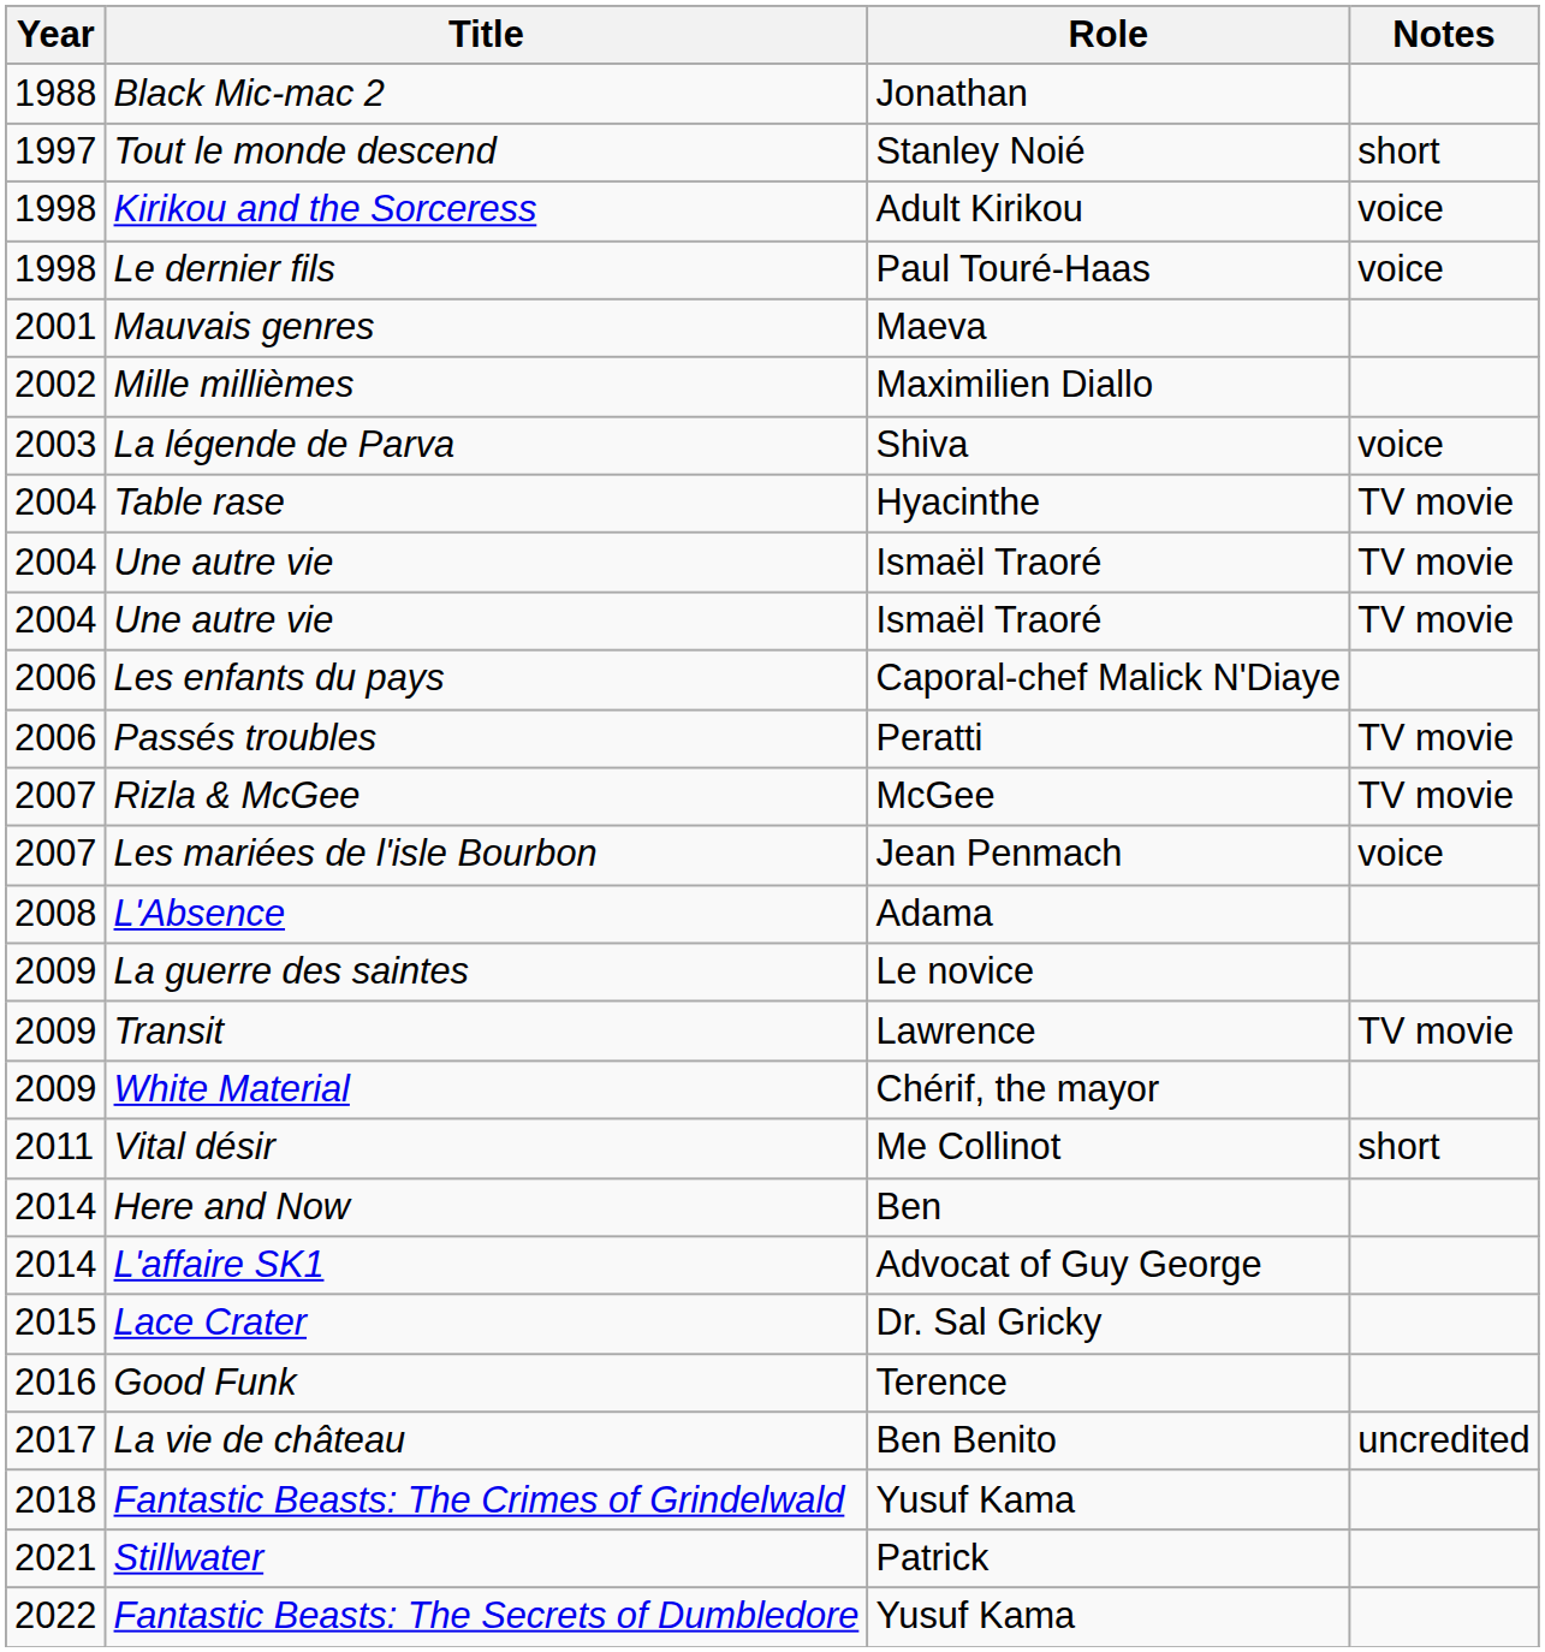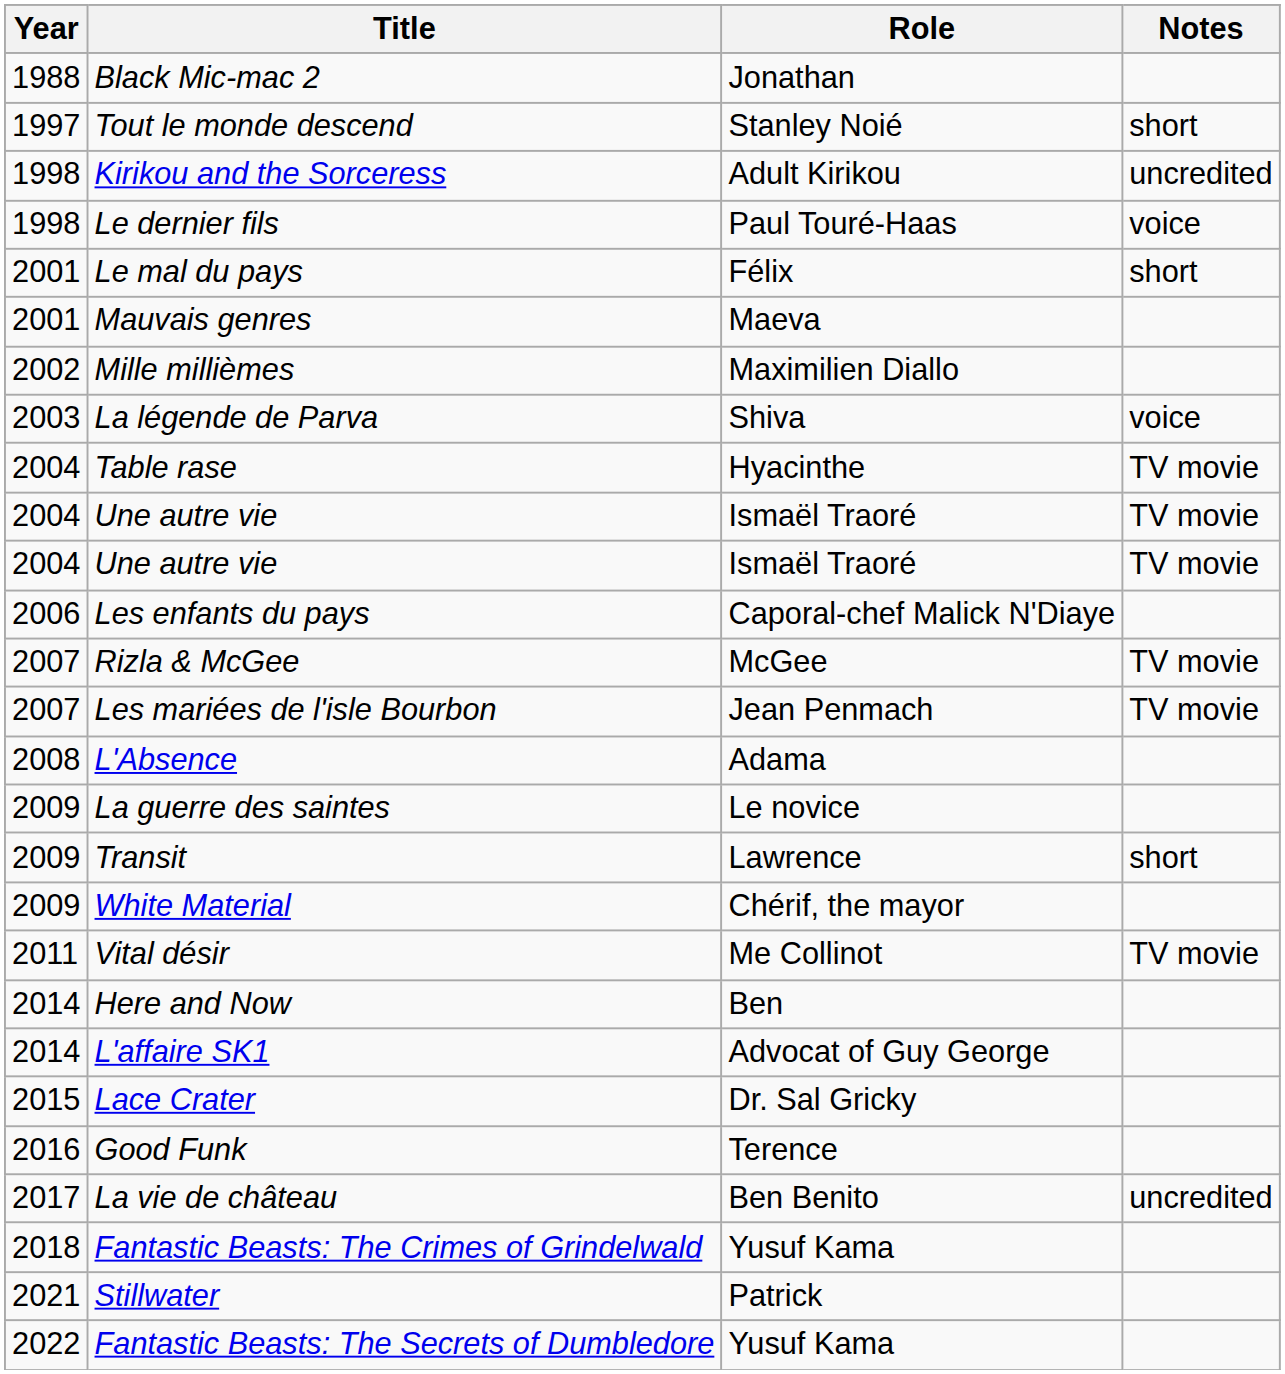Kirikou and the Sorceress | Notes: voice -> uncredited
+ row: 2001 | Le mal du pays | Félix | short
- row: 2006 | Passés troubles | Peratti | TV movie
Les mariées de l'isle Bourbon | Notes: voice -> TV movie
Transit | Notes: TV movie -> short
Vital désir | Notes: short -> TV movie
